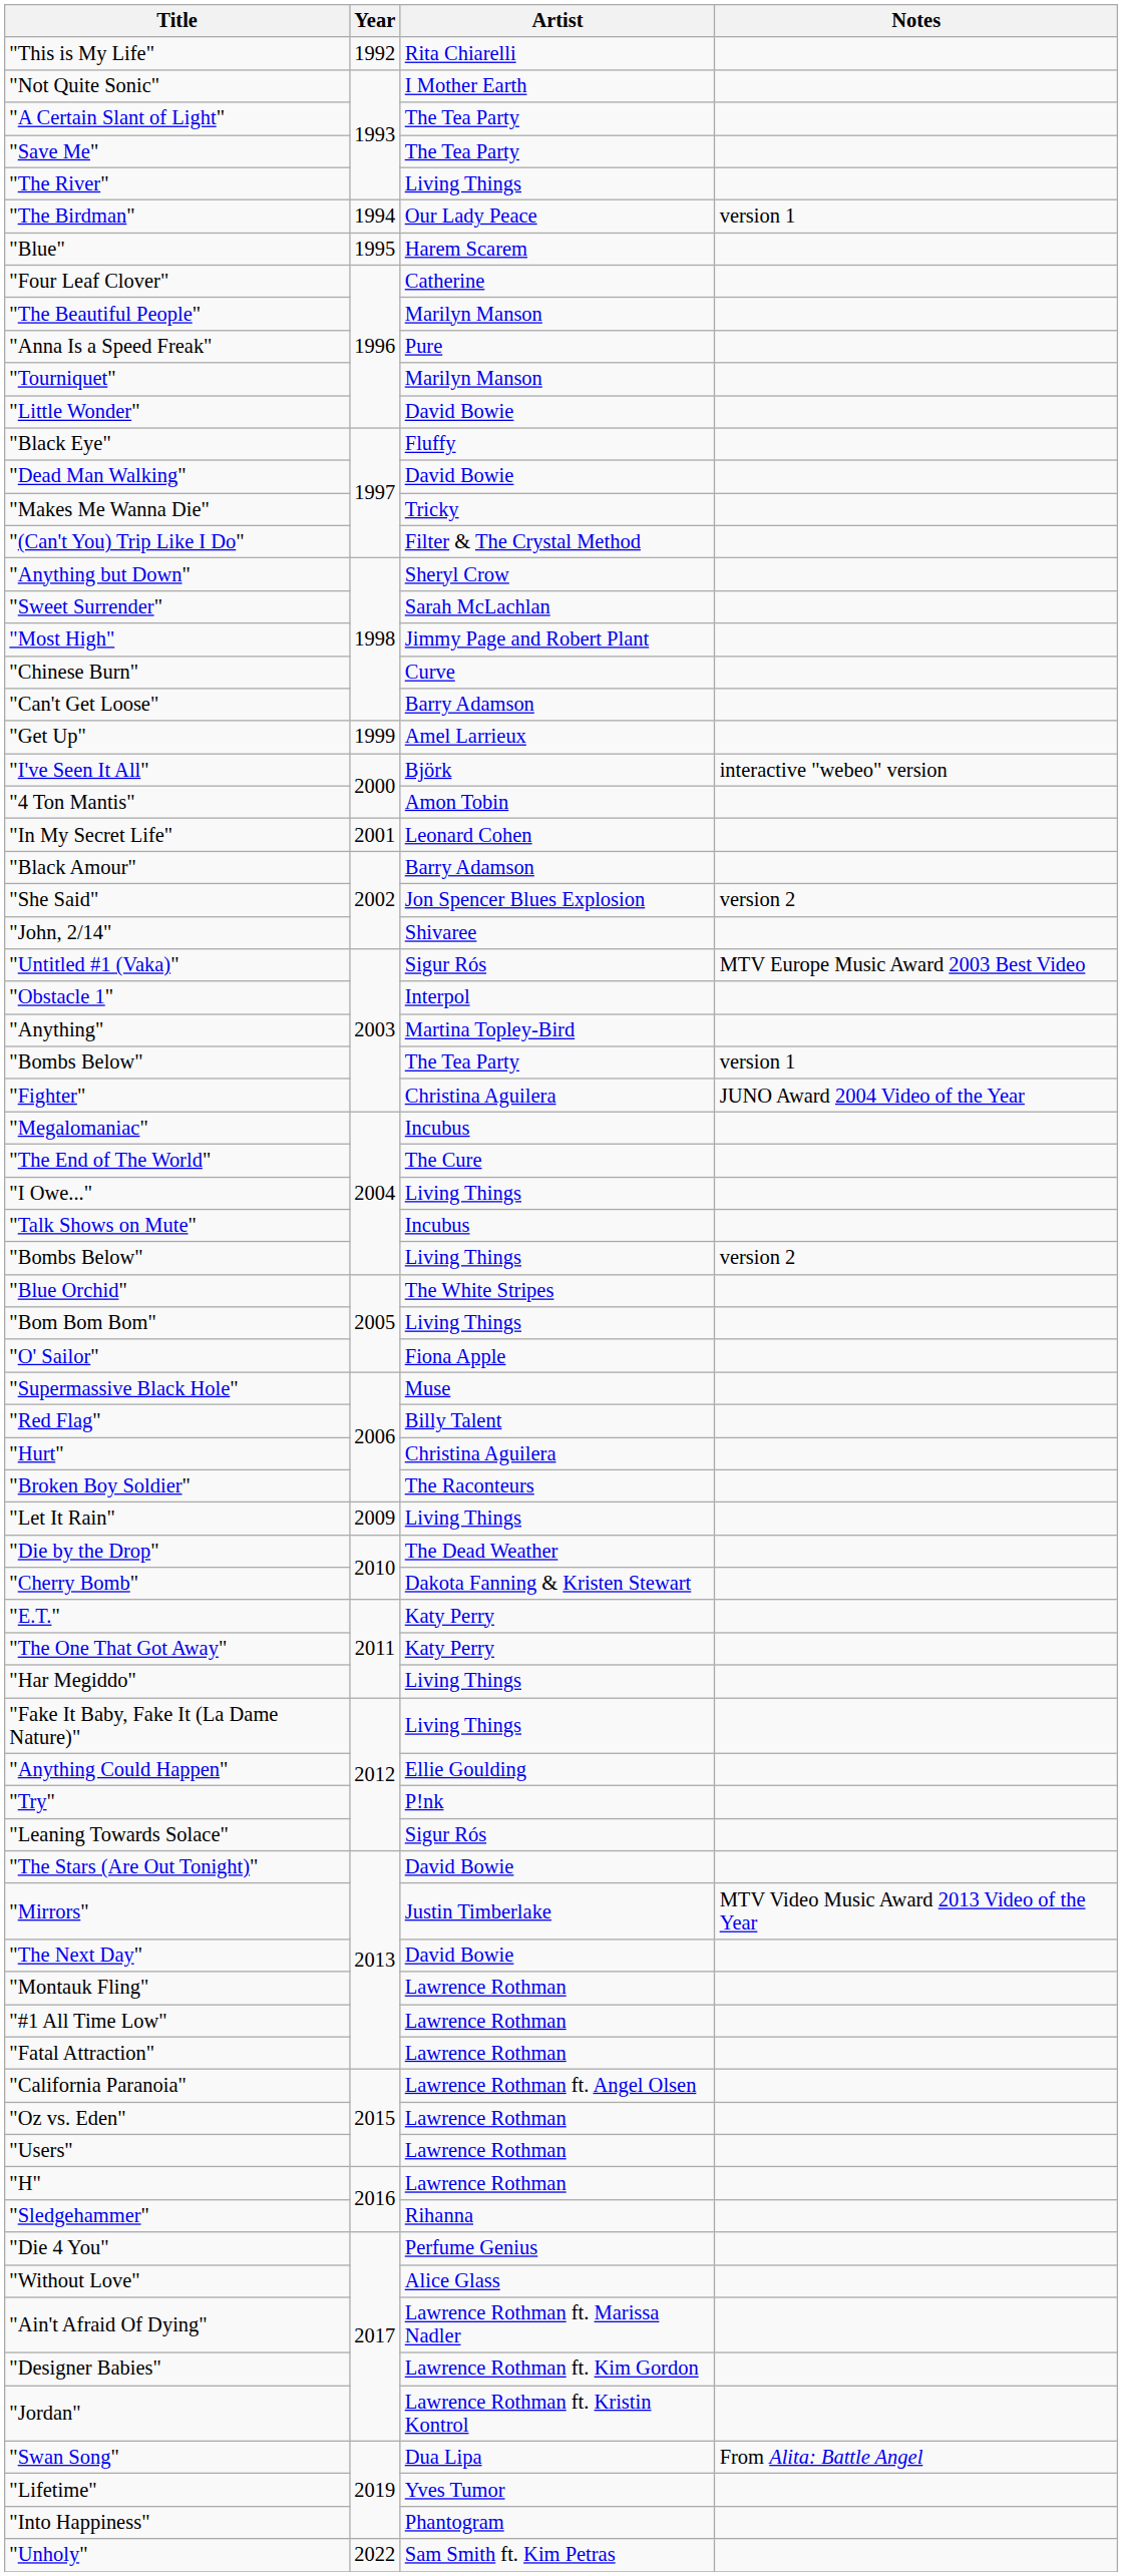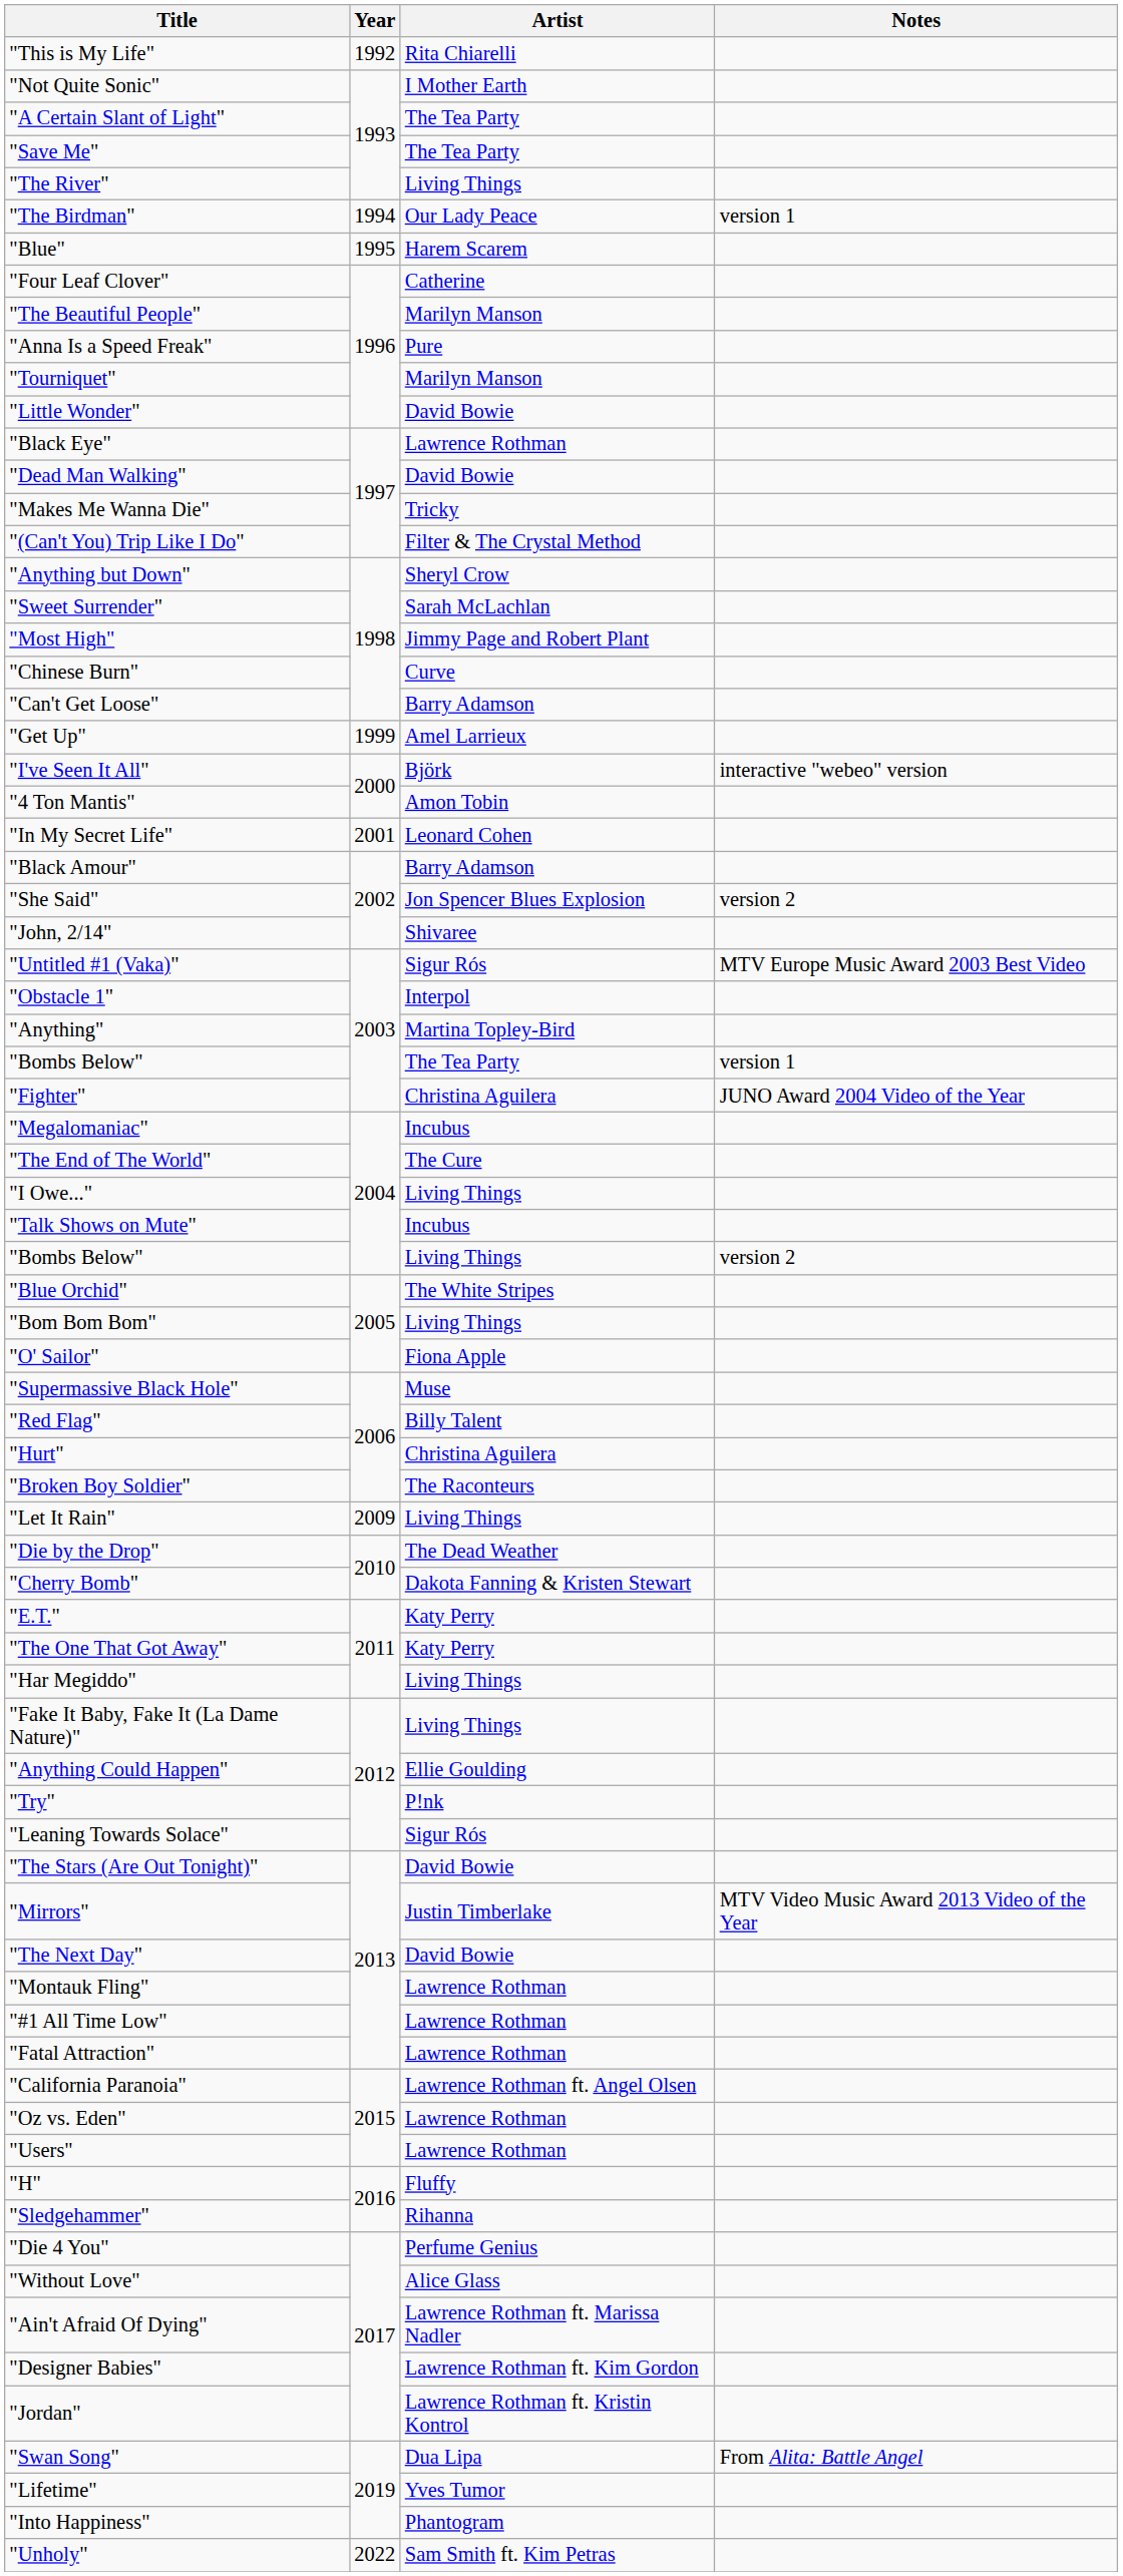"Black Eye" | Artist: Fluffy -> Lawrence Rothman
"H" | Artist: Lawrence Rothman -> Fluffy
